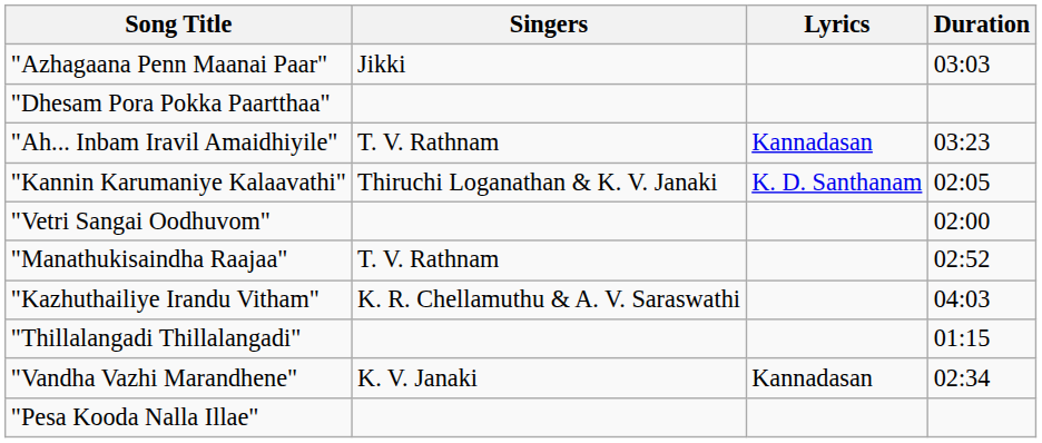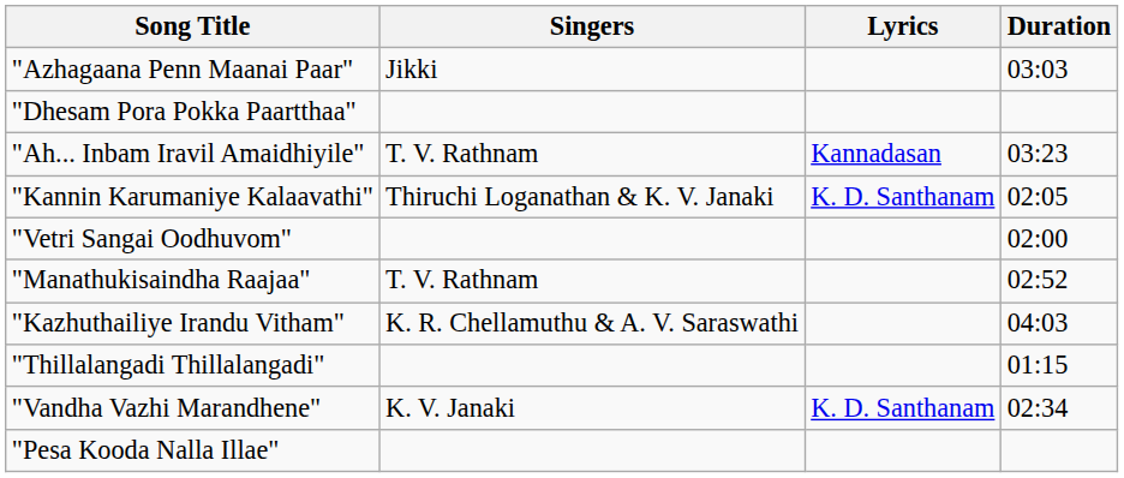"Vandha Vazhi Marandhene" | Lyrics: Kannadasan -> K. D. Santhanam
